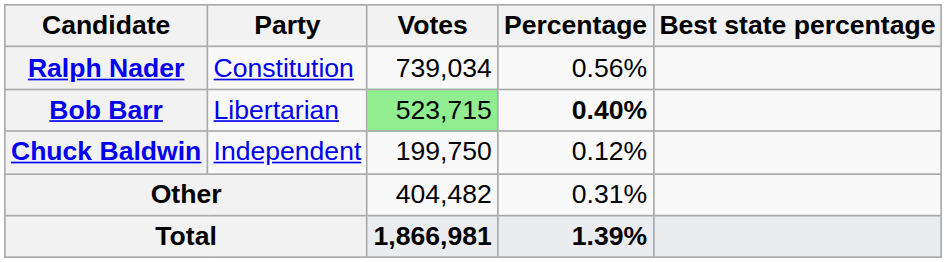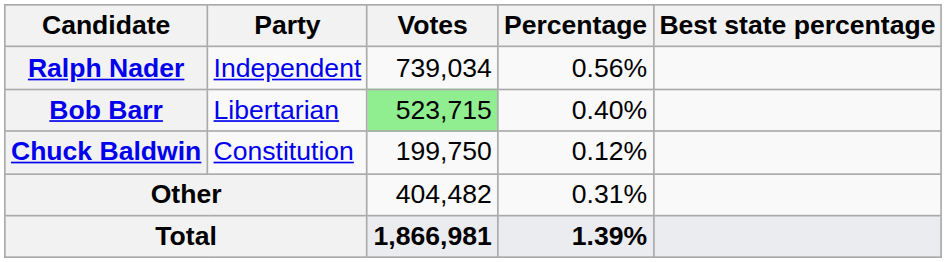Ralph Nader | Party: Constitution -> Independent
Bob Barr | Percentage: bold -> normal
Chuck Baldwin | Party: Independent -> Constitution
